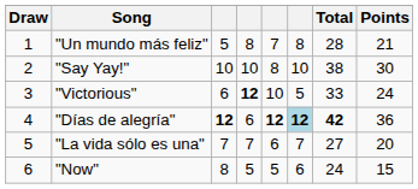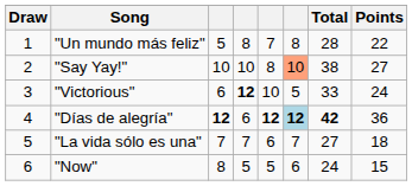"Un mundo más feliz" | Points: 21 -> 22
"Say Yay!" | column 6: no background -> lightsalmon background
"Say Yay!" | Points: 30 -> 27
"La vida sólo es una" | Points: 20 -> 18
